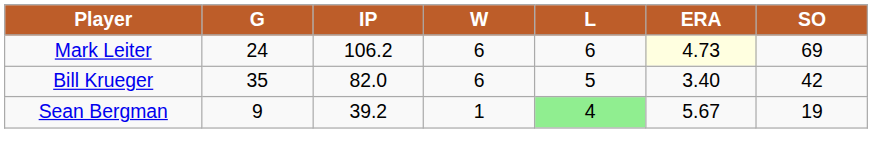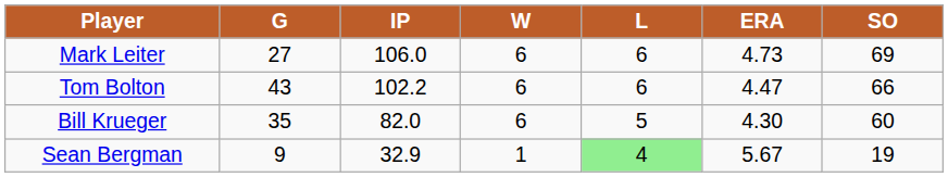Mark Leiter | G: 24 -> 27
Mark Leiter | IP: 106.2 -> 106.0
Mark Leiter | ERA: lightyellow background -> no background
+ row: Tom Bolton | 43 | 102.2 | 6 | 6 | 4.47 | 66
Bill Krueger | ERA: 3.40 -> 4.30
Bill Krueger | SO: 42 -> 60
Sean Bergman | IP: 39.2 -> 32.9
